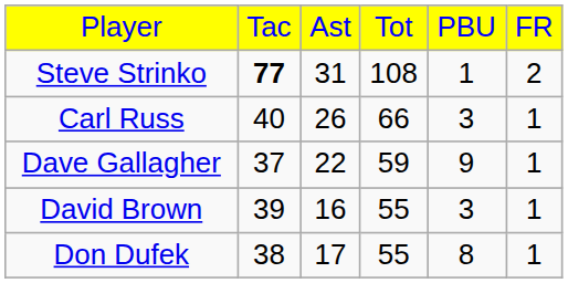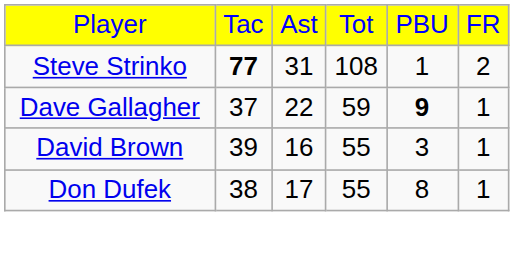- row: Carl Russ | 40 | 26 | 66 | 3 | 1
Dave Gallagher | column 5: normal -> bold
